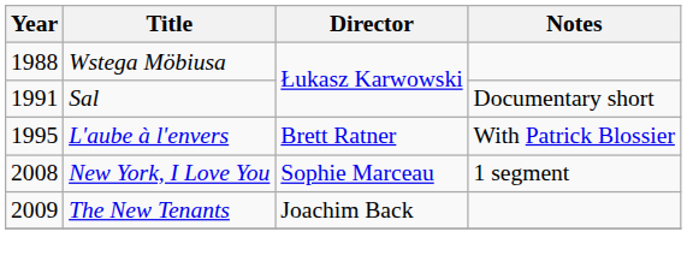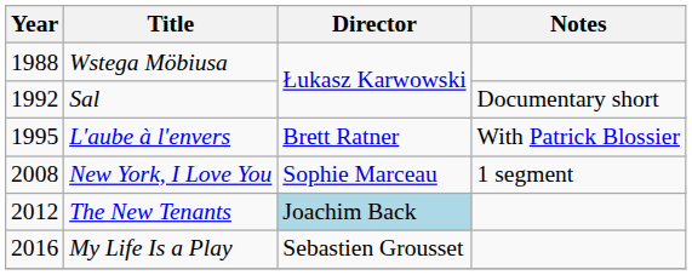Sal | Year: 1991 -> 1992
The New Tenants | Year: 2009 -> 2012
The New Tenants | Director: no background -> lightblue background
+ row: 2016 | My Life Is a Play | Sebastien Grousset
